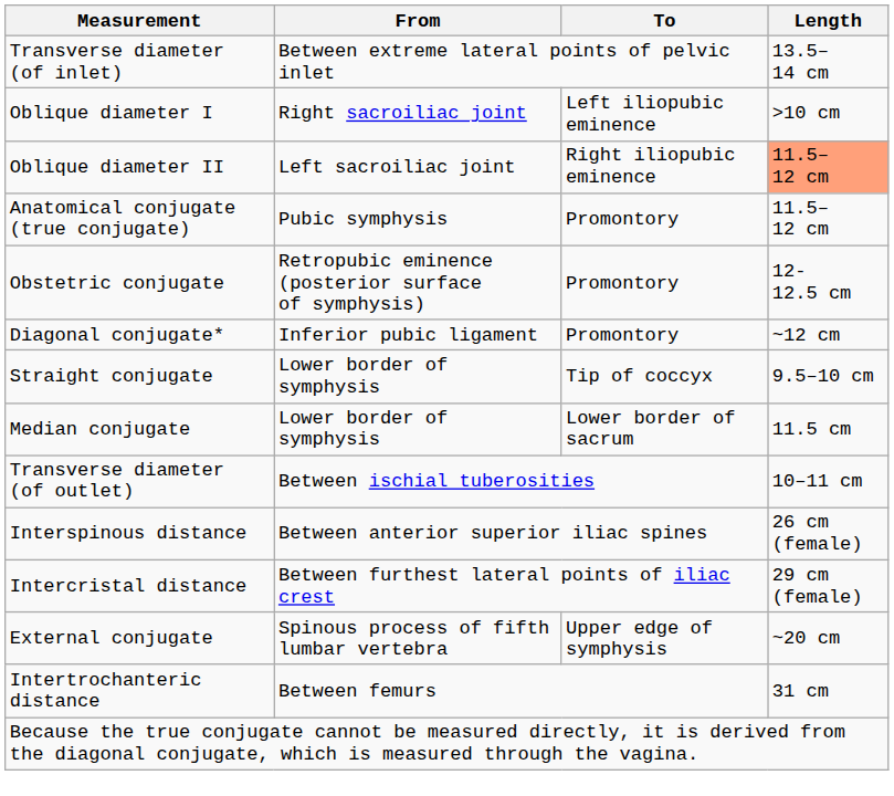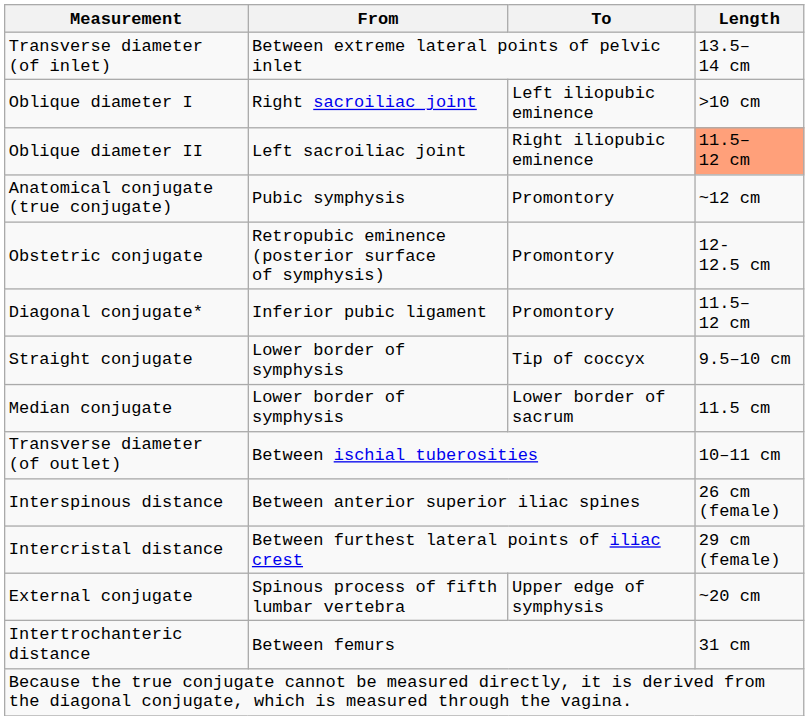Anatomical conjugate (true conjugate) | Length: 11.5–12 cm -> ~12 cm
Diagonal conjugate* | Length: ~12 cm -> 11.5–12 cm
